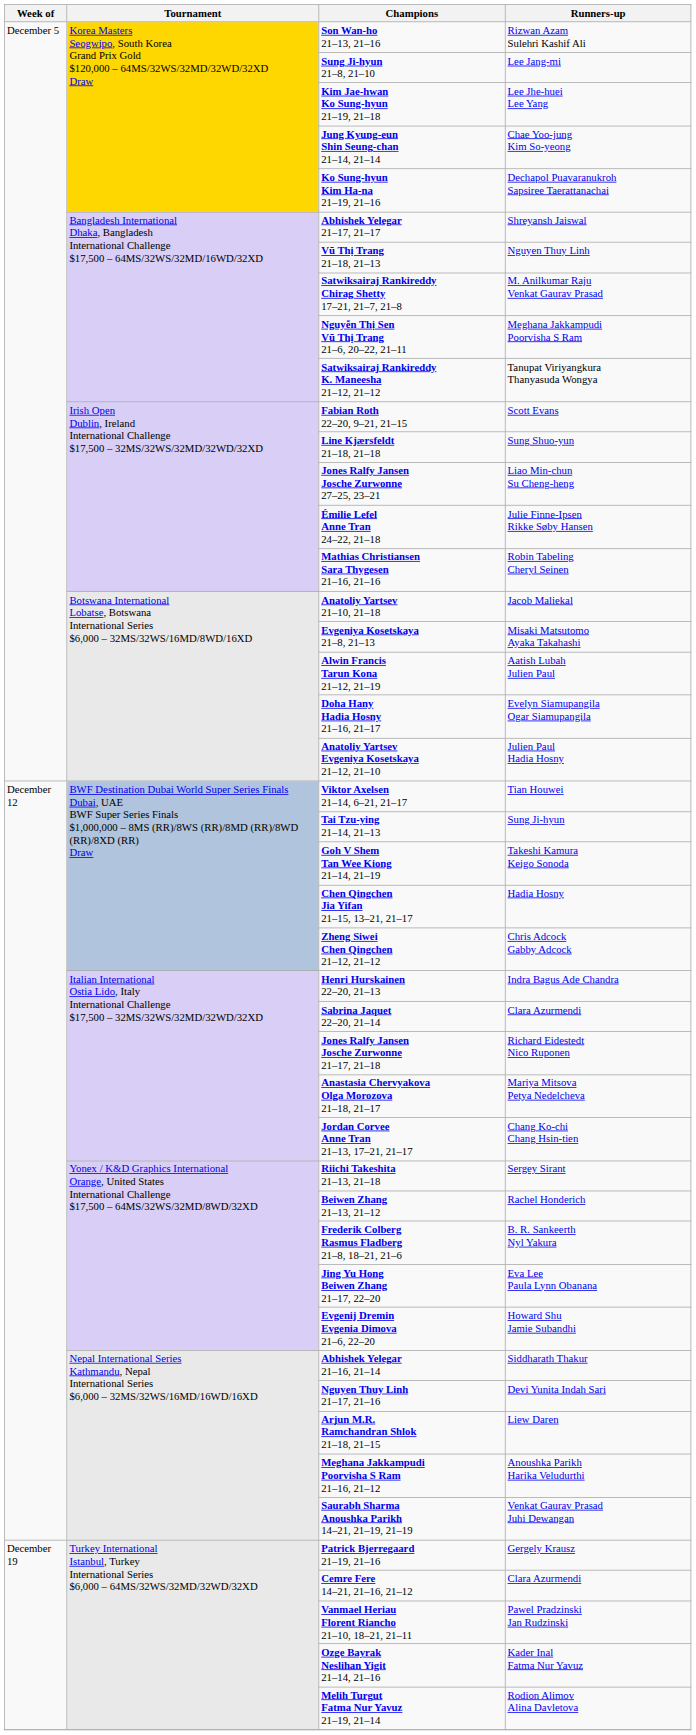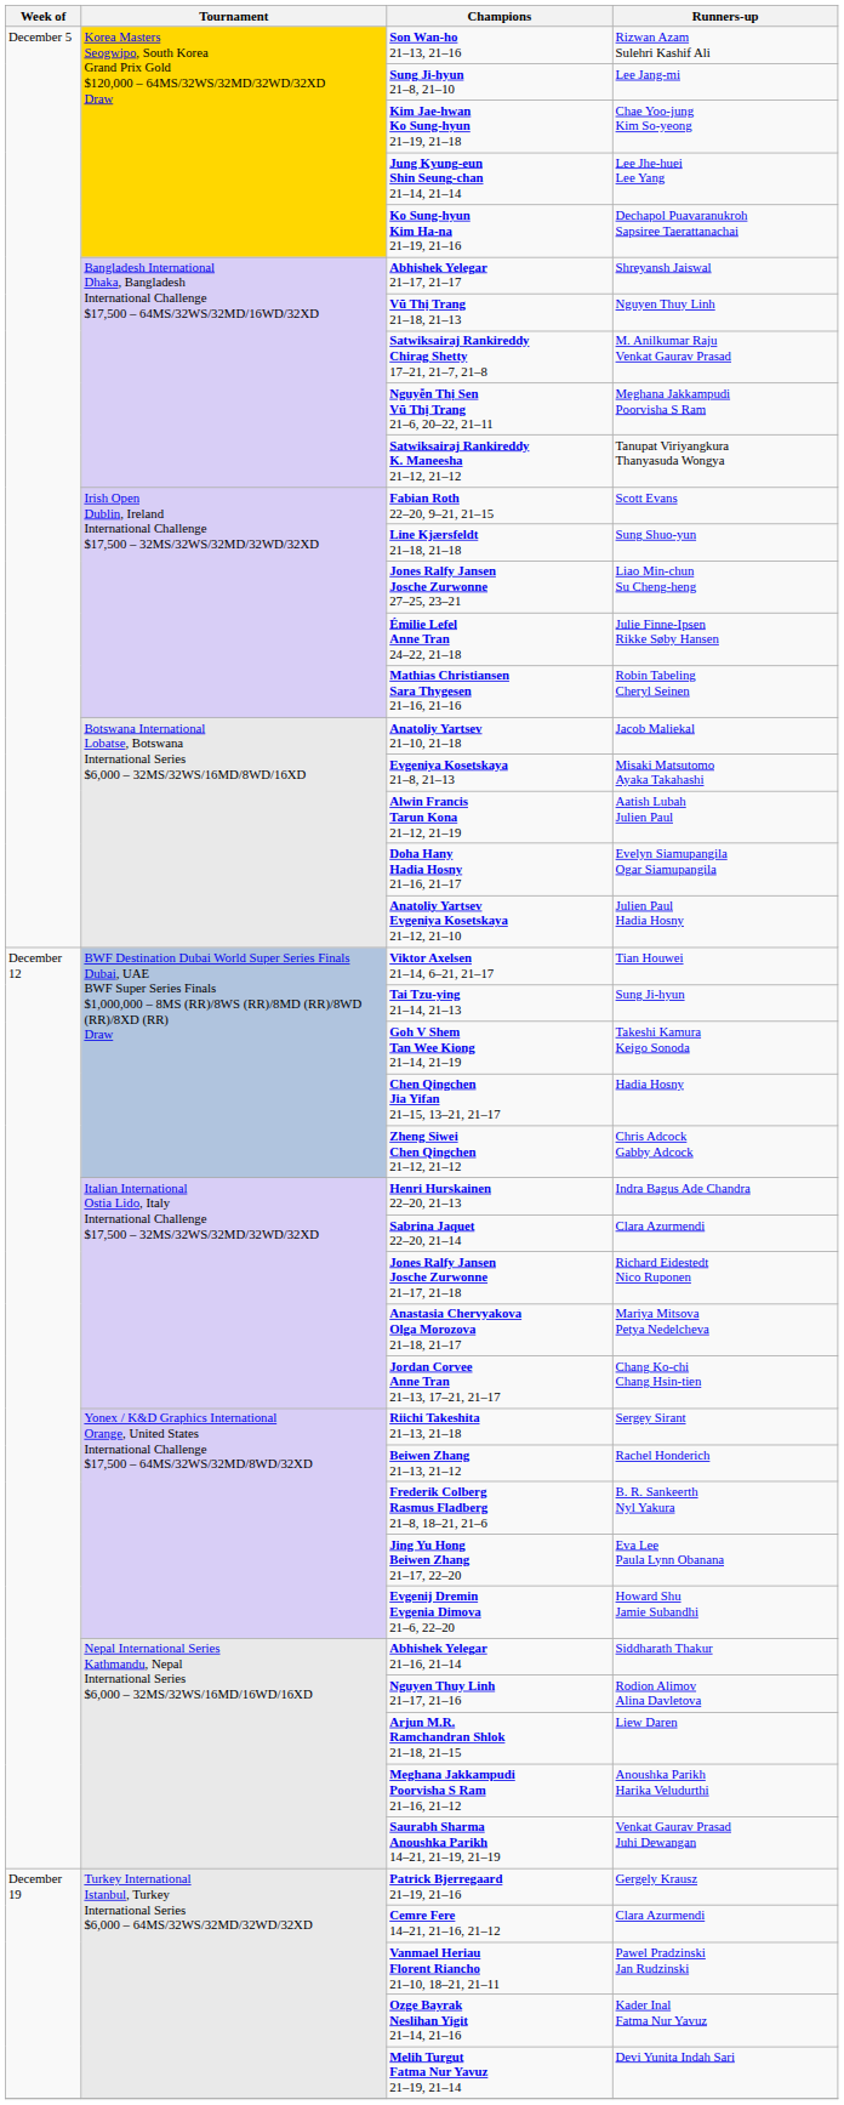Kim Jae-hwan Ko Sung-hyun 21–19, 21–18 | Runners-up: Lee Jhe-huei Lee Yang -> Chae Yoo-jung Kim So-yeong
Jung Kyung-eun Shin Seung-chan 21–14, 21–14 | Runners-up: Chae Yoo-jung Kim So-yeong -> Lee Jhe-huei Lee Yang
Nguyen Thuy Linh 21–17, 21–16 | Runners-up: Devi Yunita Indah Sari -> Rodion Alimov Alina Davletova
Melih Turgut Fatma Nur Yavuz 21–19, 21–14 | Runners-up: Rodion Alimov Alina Davletova -> Devi Yunita Indah Sari
